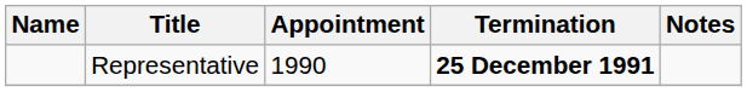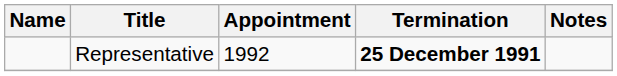Representative | Appointment: 1990 -> 1992
